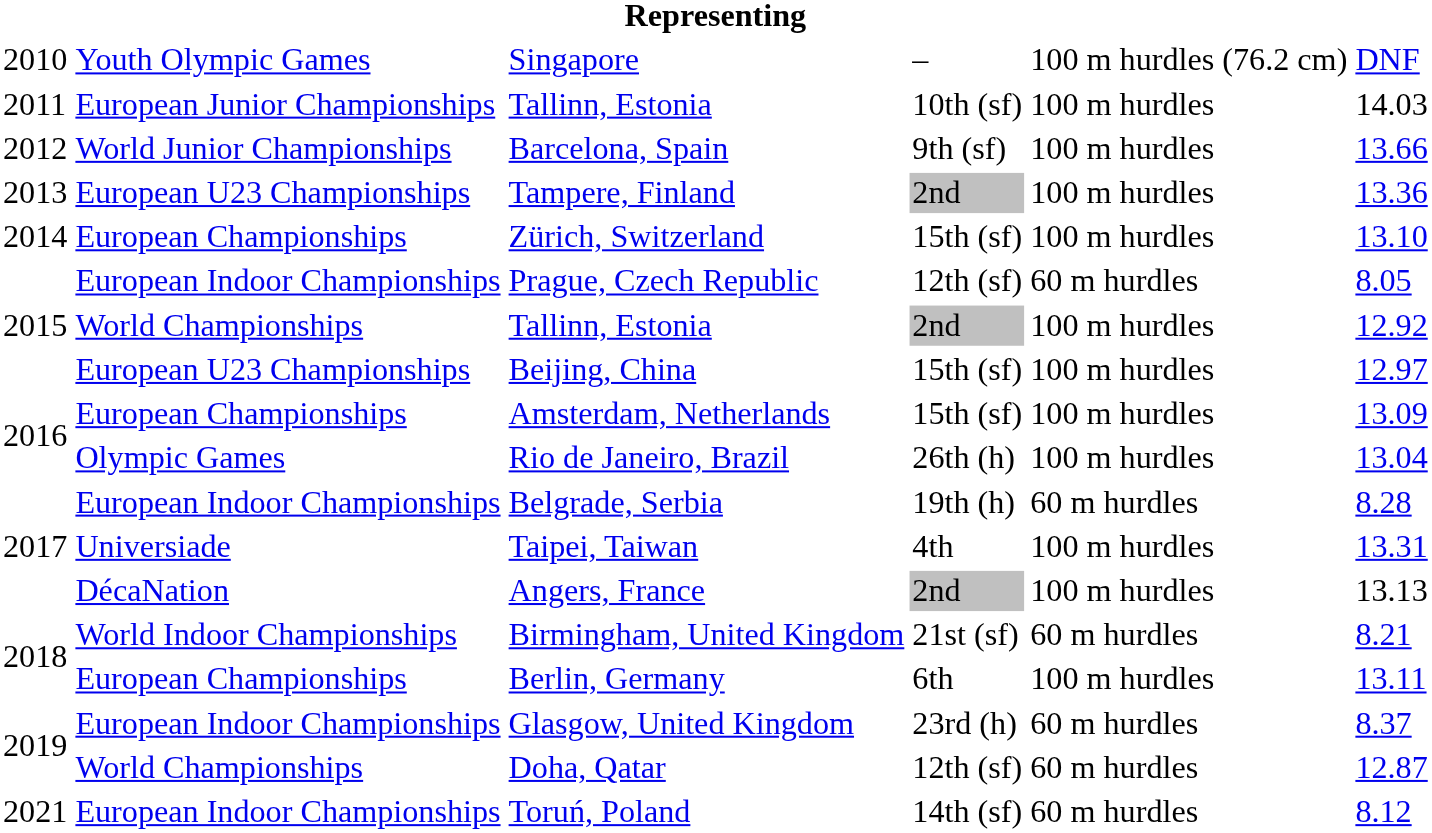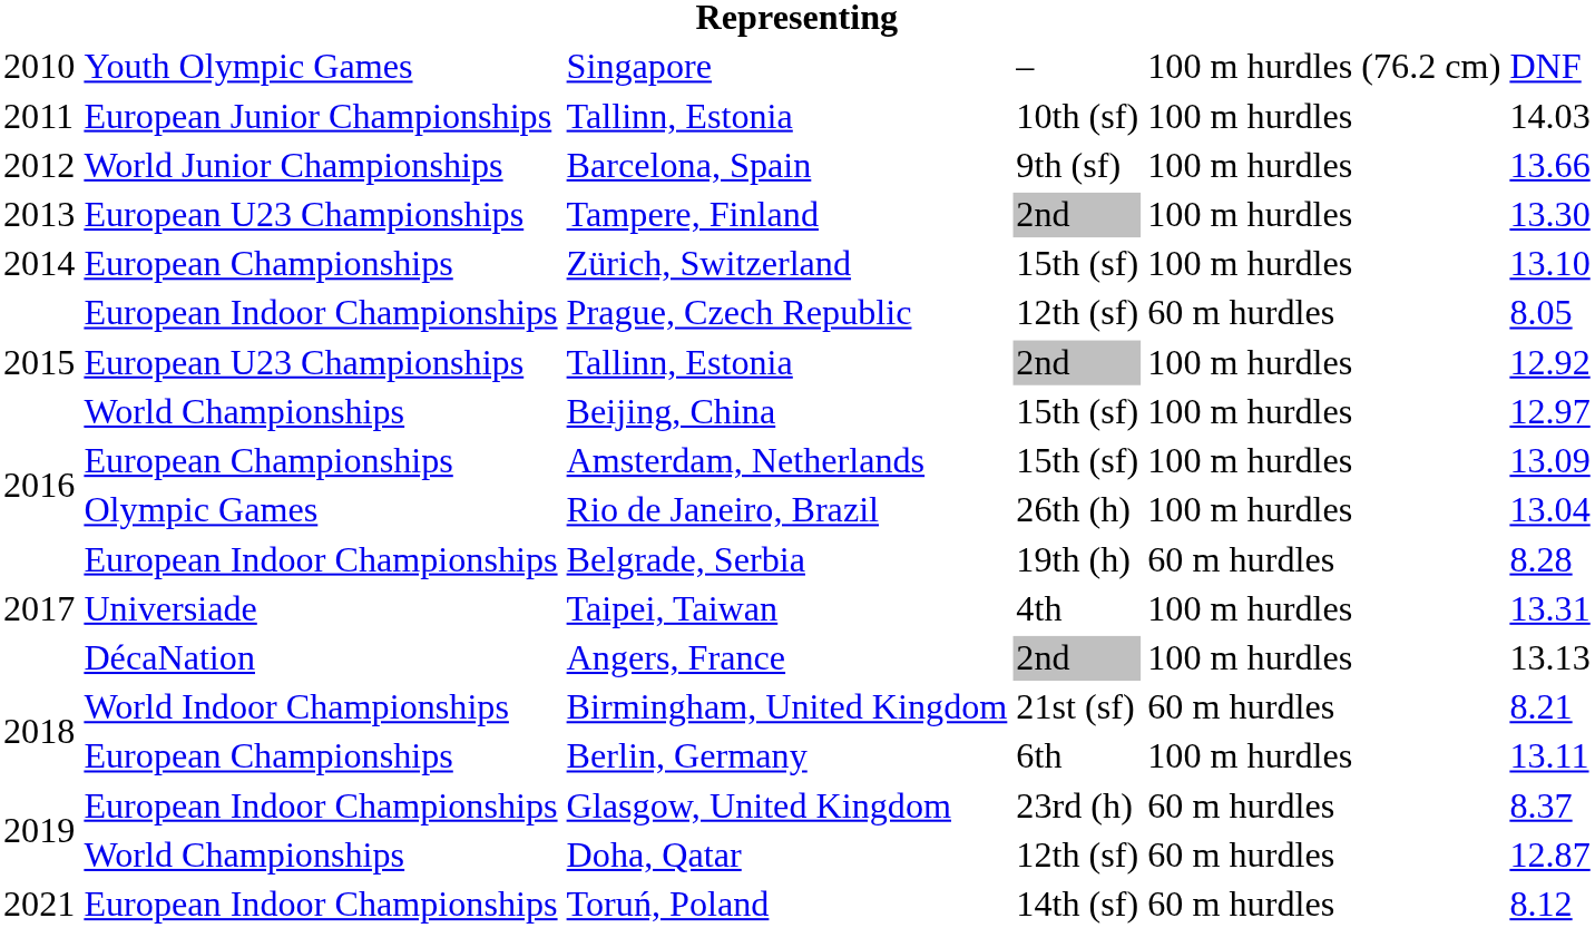Tampere, Finland | column 6: 13.36 -> 13.30
Tallinn, Estonia / 2nd | column 2: World Championships -> European U23 Championships
Beijing, China | column 2: European U23 Championships -> World Championships
